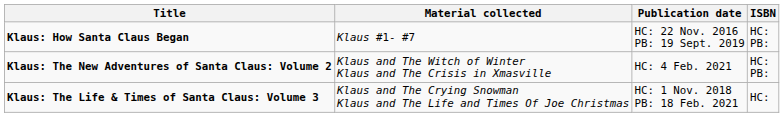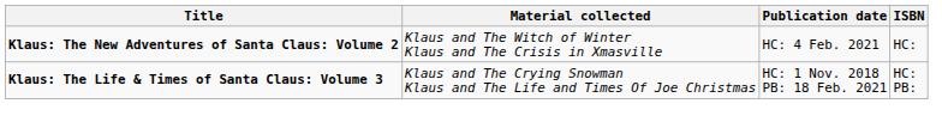- row: Klaus: How Santa Claus Began | Klaus #1- #7 | HC: 22 Nov. 2016 PB: 19 Sept. 2019 | HC: PB:
Klaus: The New Adventures of Santa Claus: Volume 2 | ISBN: HC: PB: -> HC:
Klaus: The Life & Times of Santa Claus: Volume 3 | ISBN: HC: -> HC: PB:
